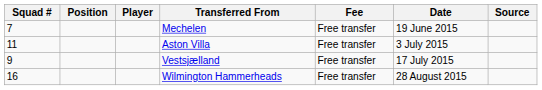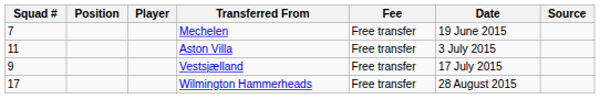Wilmington Hammerheads | Squad #: 16 -> 17
